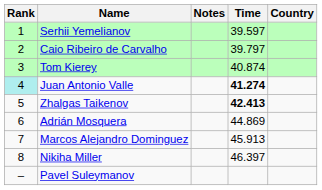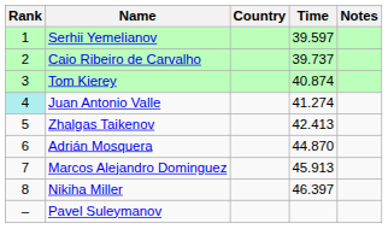columns swapped: Country <-> Notes
Caio Ribeiro de Carvalho | Time: 39.797 -> 39.737
Juan Antonio Valle | Time: bold -> normal
Zhalgas Taikenov | Time: bold -> normal
Adrián Mosquera | Time: 44.869 -> 44.870
